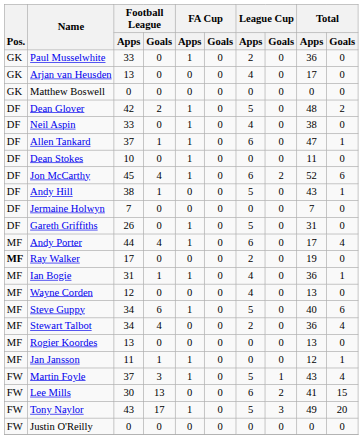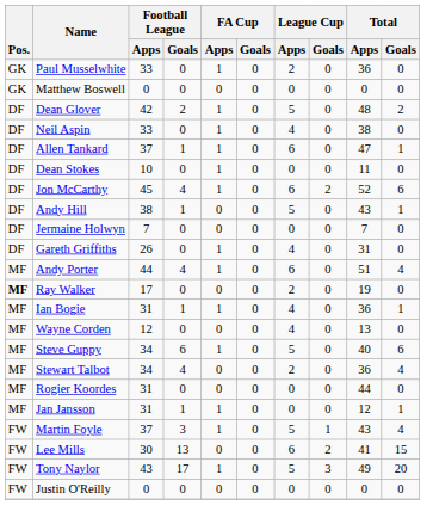- row: GK | Arjan van Heusden | 13 | 0 | 0 | 0 | 4 | 0 | 17 | 0
Gareth Griffiths | League Cup / Apps: 5 -> 4
Andy Porter | Total / Apps: 17 -> 51
Rogier Koordes | Football League / Apps: 13 -> 31
Rogier Koordes | Total / Apps: 13 -> 44
Jan Jansson | Football League / Apps: 11 -> 31
